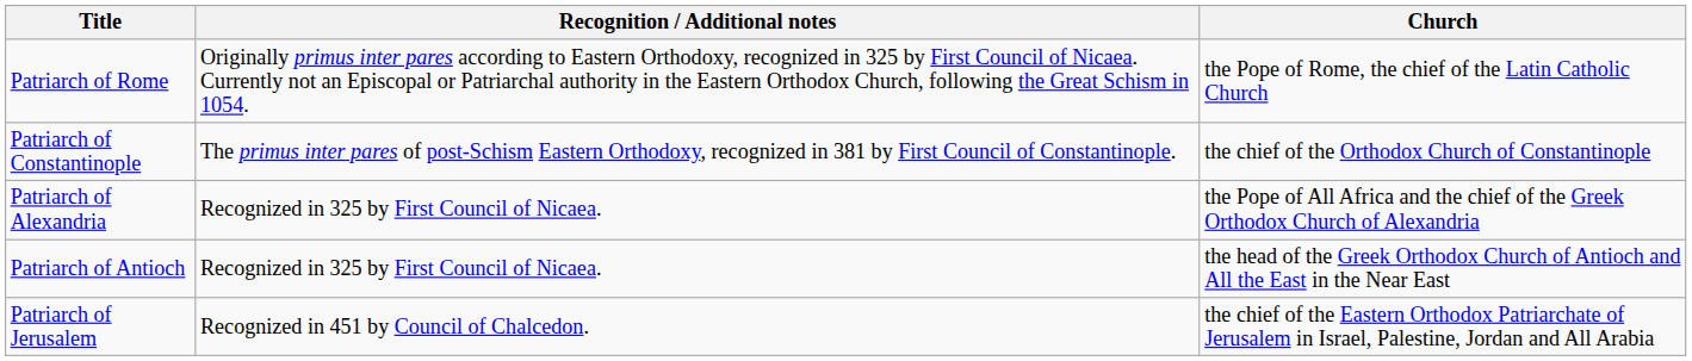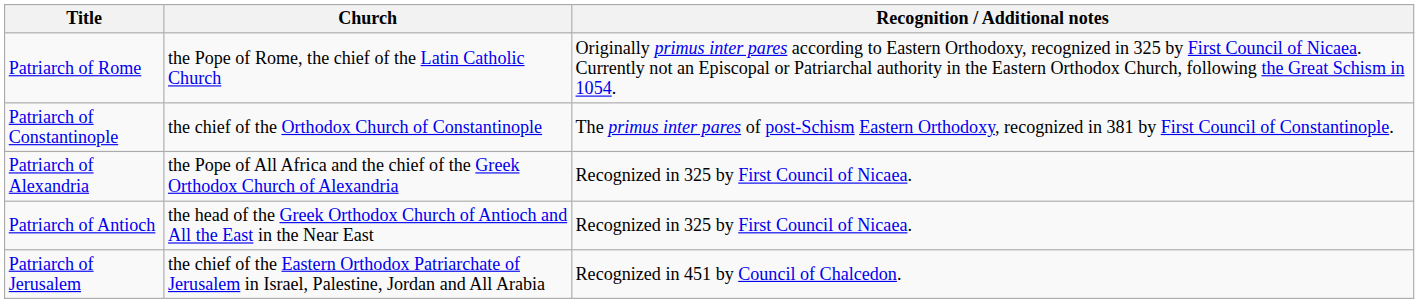columns swapped: Church <-> Recognition / Additional notes
